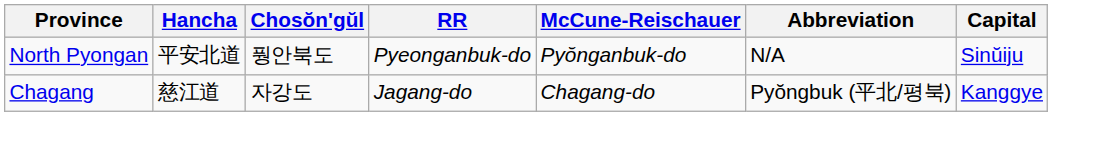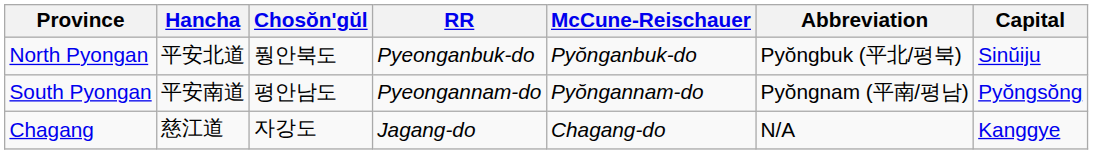North Pyongan | Abbreviation: N/A -> Pyŏngbuk (平北/평북)
+ row: South Pyongan | 平安南道 | 평안남도 | Pyeongannam-do | Pyŏngannam-do | Pyŏngnam (平南/평남) | Pyŏngsŏng
Chagang | Abbreviation: Pyŏngbuk (平北/평북) -> N/A
